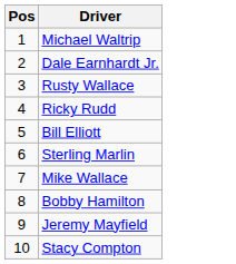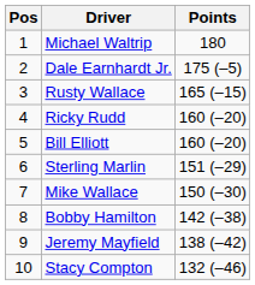+ column: Points | 180 | 175 (–5) | 165 (–15) | 160 (–20) | 160 (–20) | 151 (–29) | 150 (–30) | 142 (–38) | 138 (–42) | 132 (–46)
